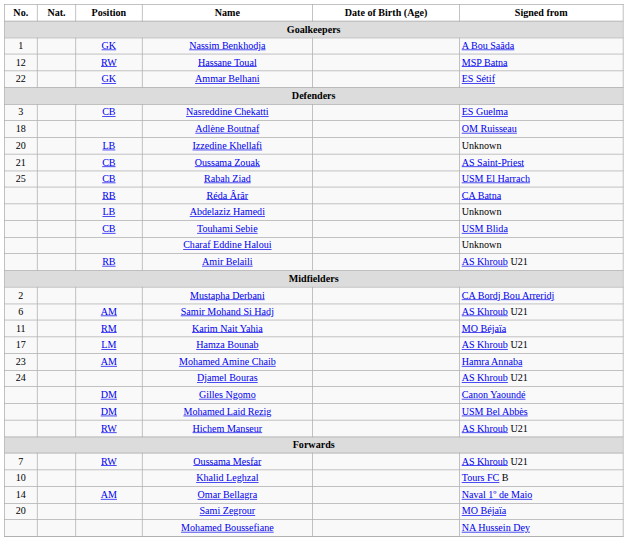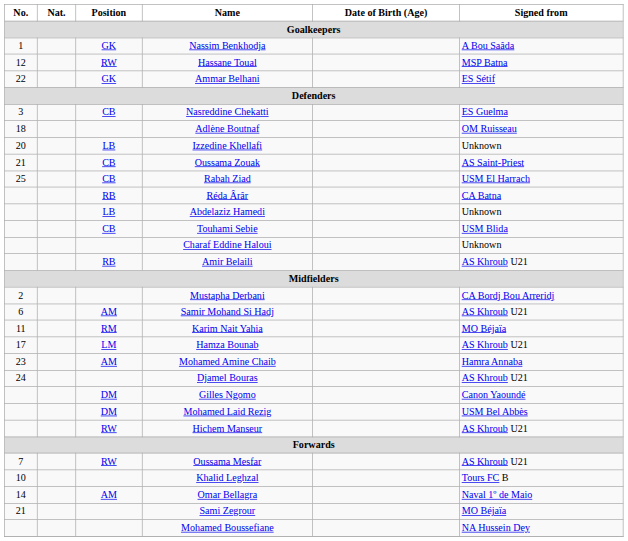Sami Zegrour | No.: 20 -> 21
